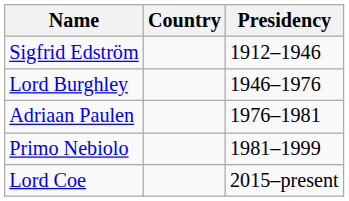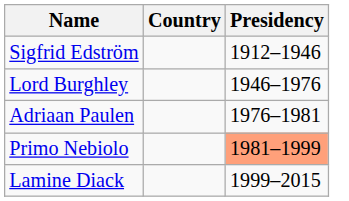Primo Nebiolo | Presidency: no background -> lightsalmon background
+ row: Lamine Diack | 1999–2015
- row: Lord Coe | 2015–present
